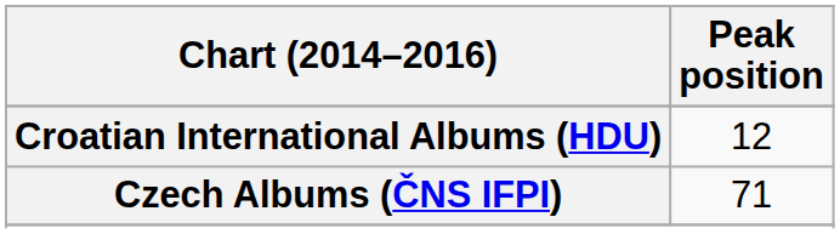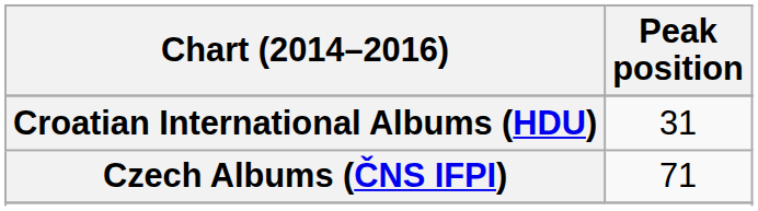Croatian International Albums (HDU) | Peak position: 12 -> 31
